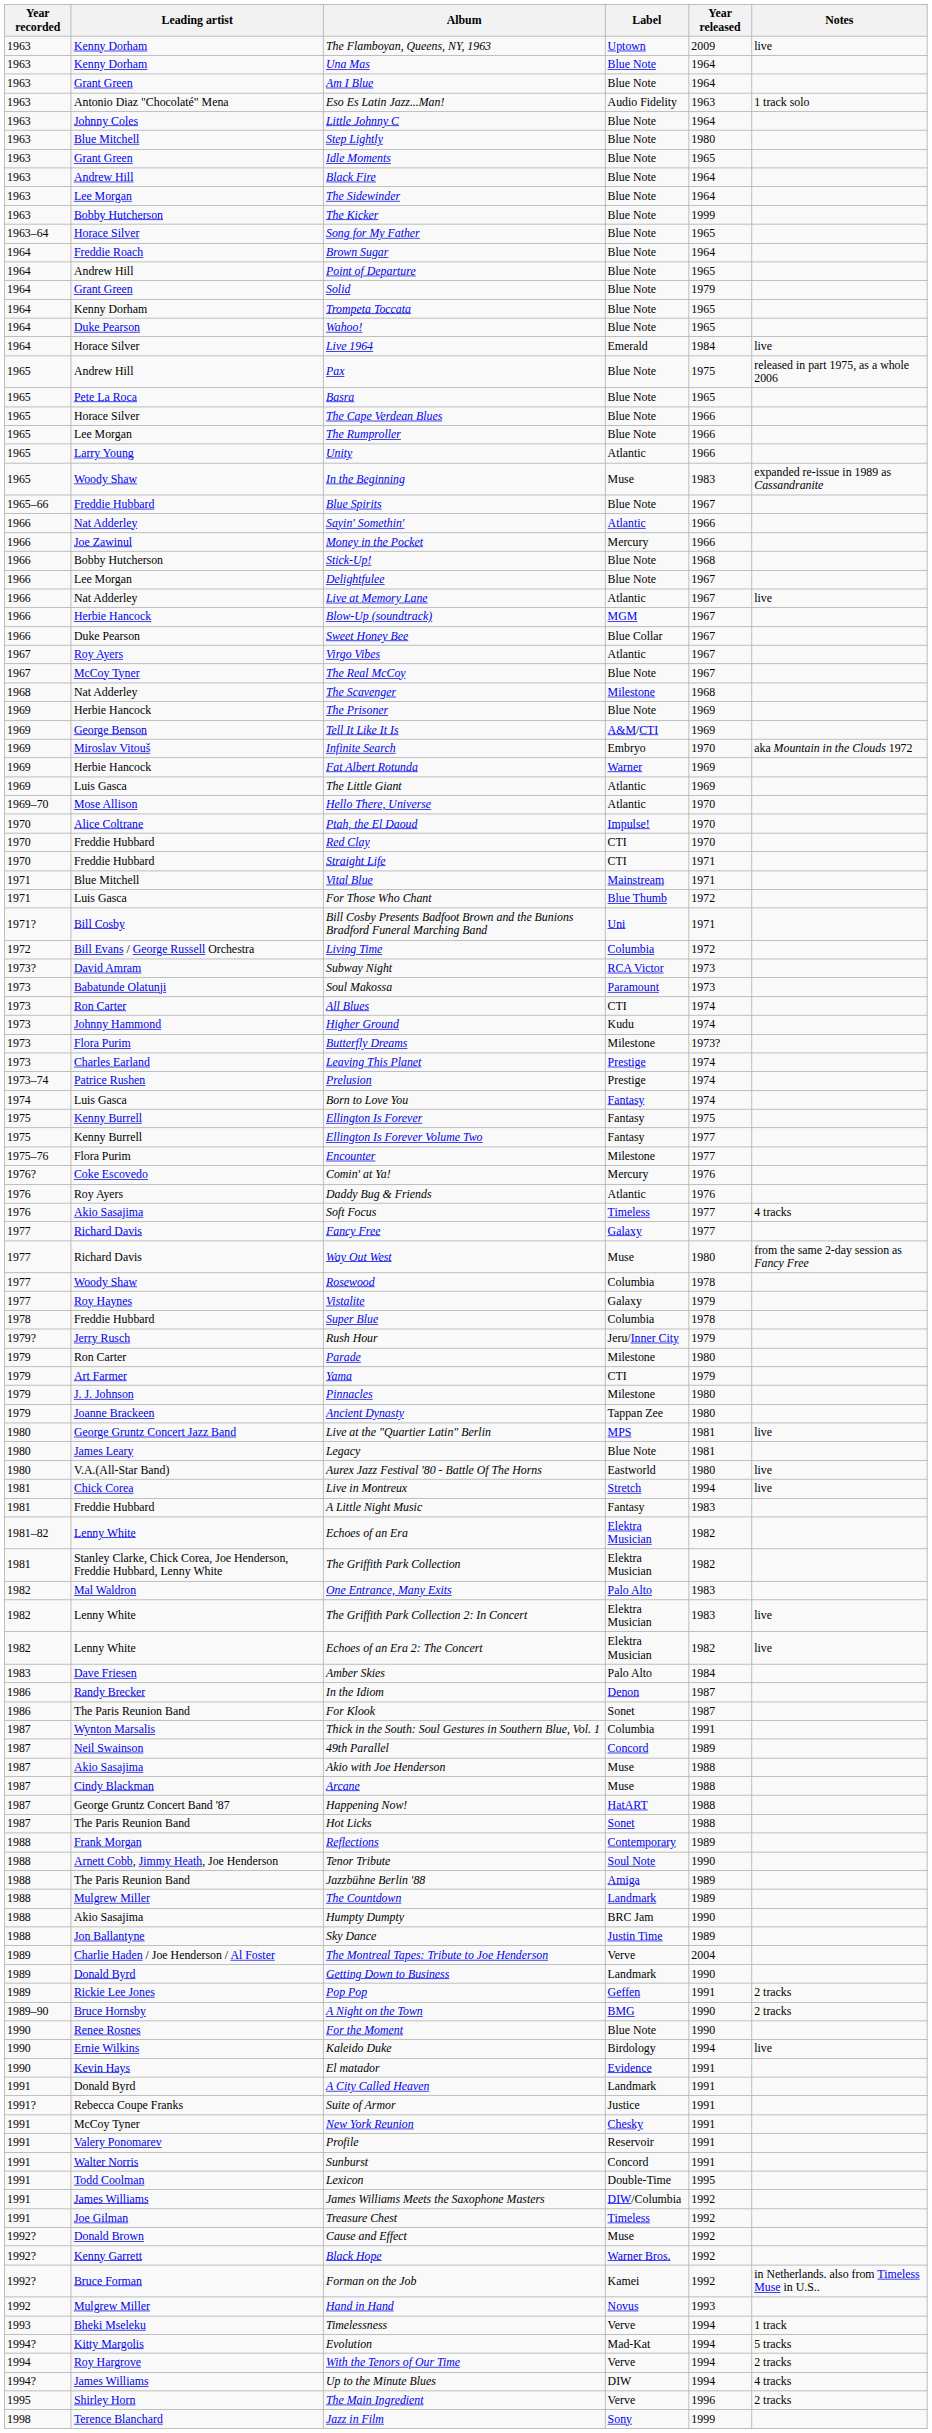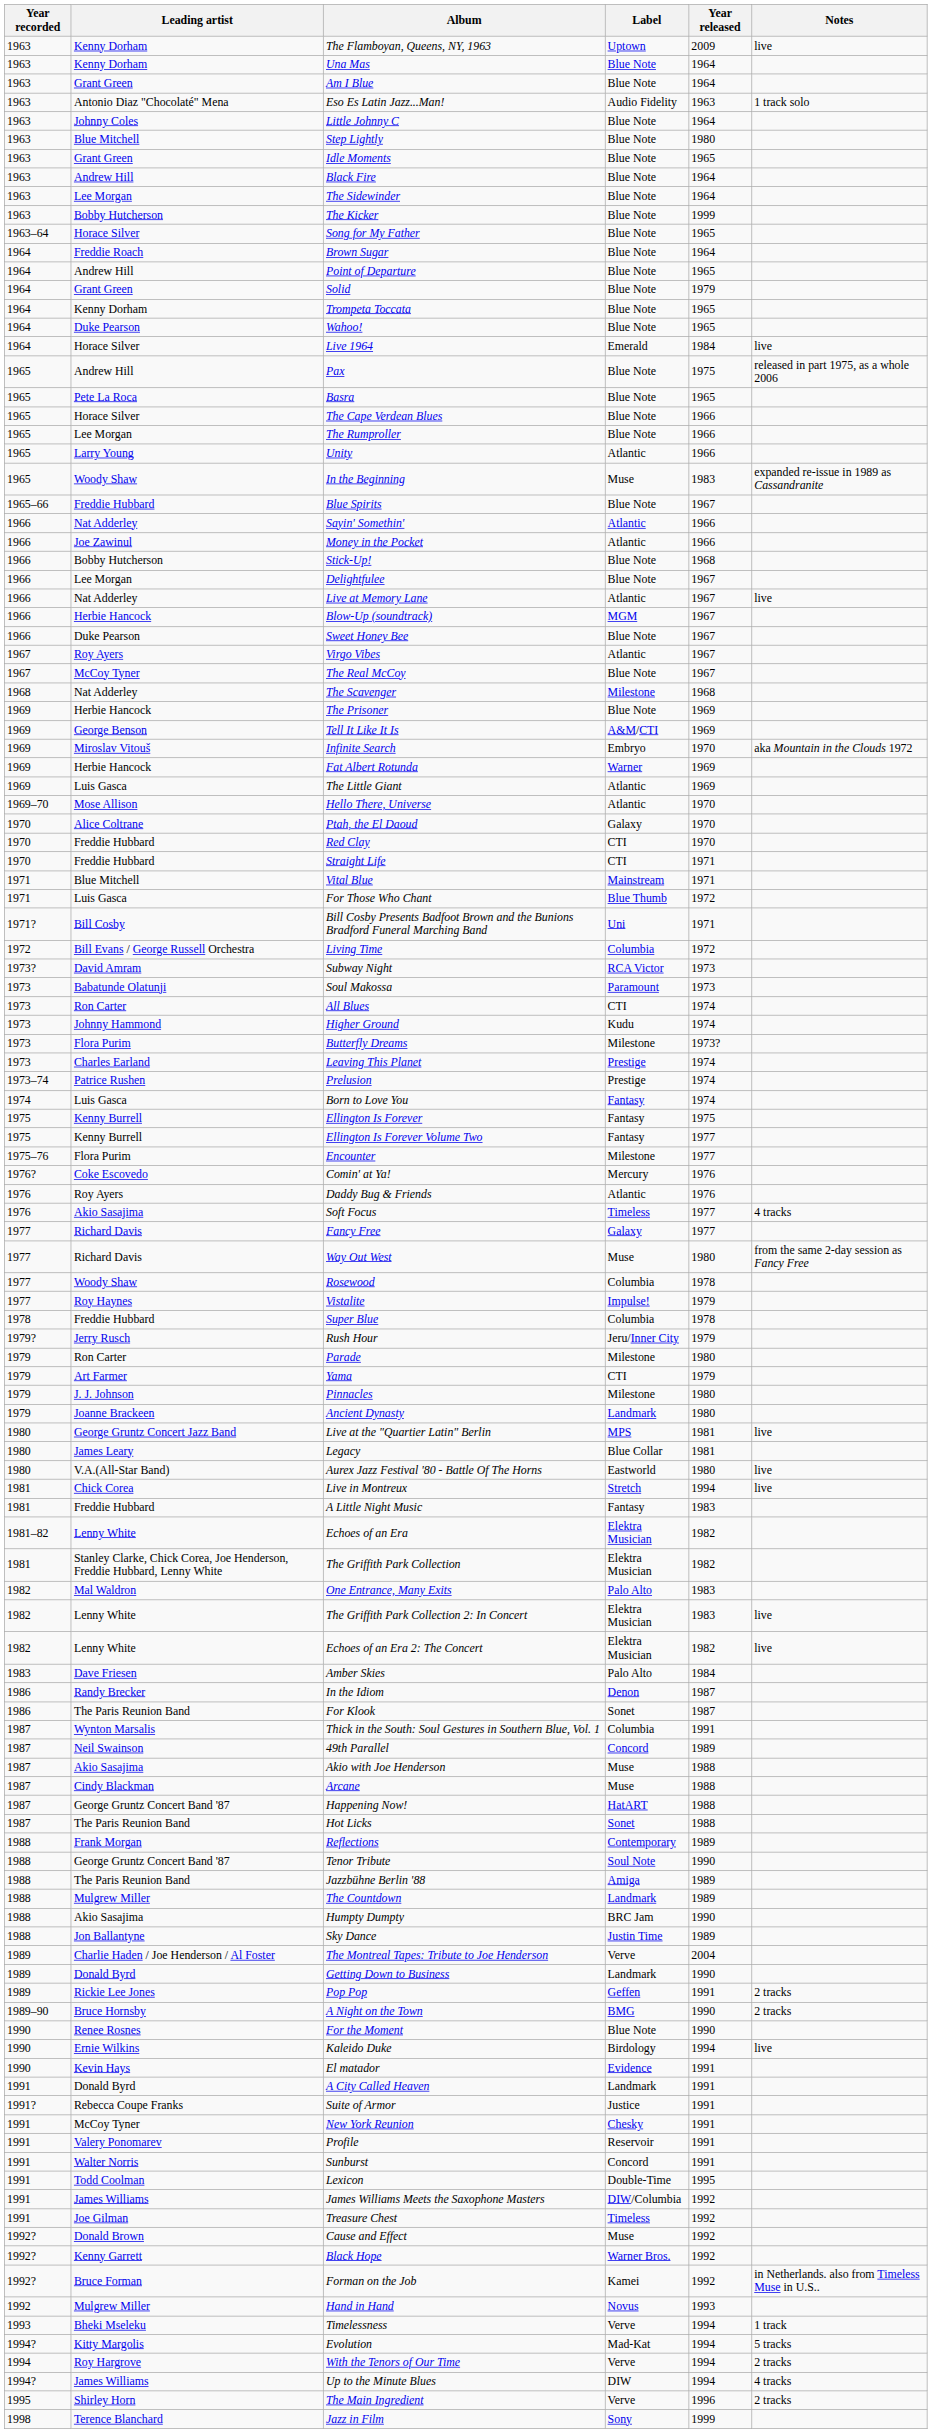Money in the Pocket | Label: Mercury -> Atlantic
Sweet Honey Bee | Label: Blue Collar -> Blue Note
Ptah, the El Daoud | Label: Impulse! -> Galaxy
Vistalite | Label: Galaxy -> Impulse!
Ancient Dynasty | Label: Tappan Zee -> Landmark
Legacy | Label: Blue Note -> Blue Collar
Tenor Tribute | Leading artist: Arnett Cobb, Jimmy Heath, Joe Henderson -> George Gruntz Concert Band '87
